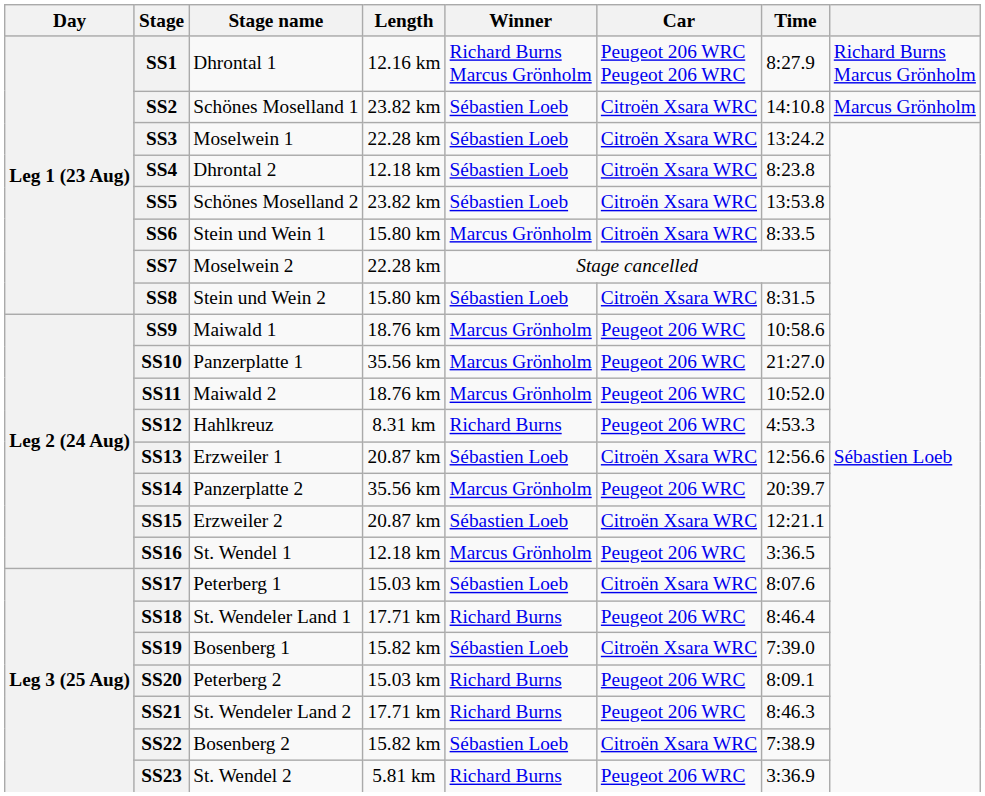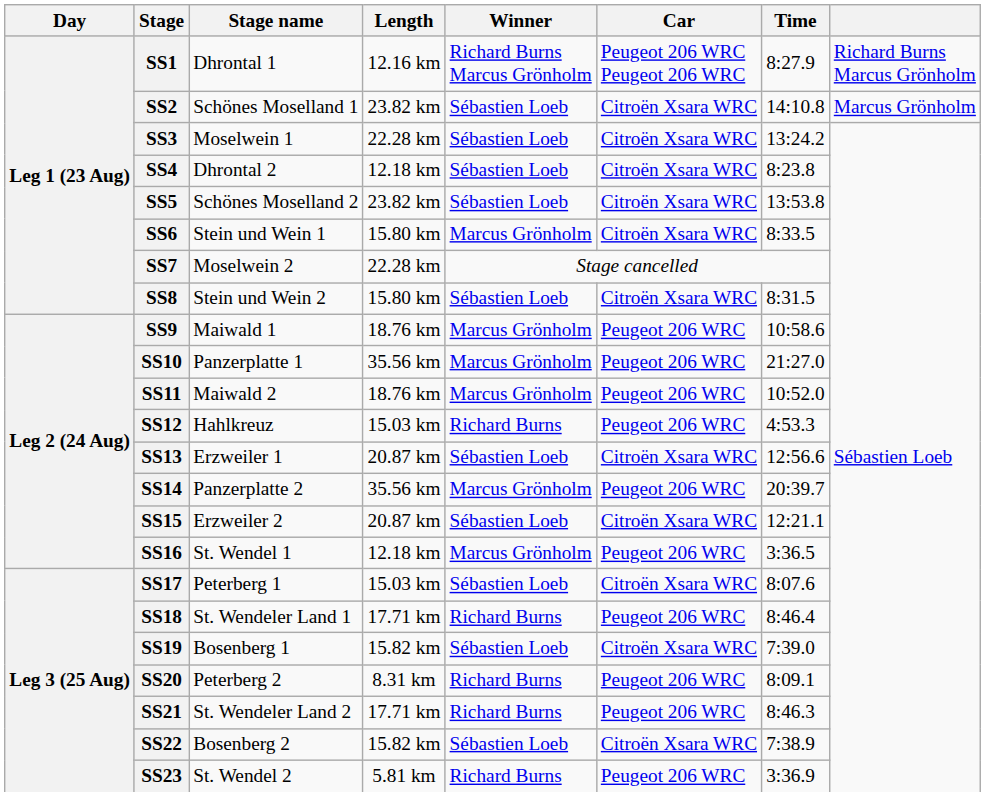SS12 | Length: 8.31 km -> 15.03 km
SS20 | Length: 15.03 km -> 8.31 km
